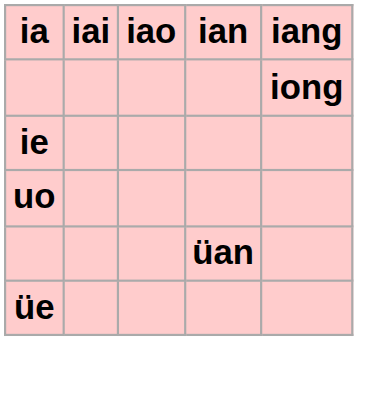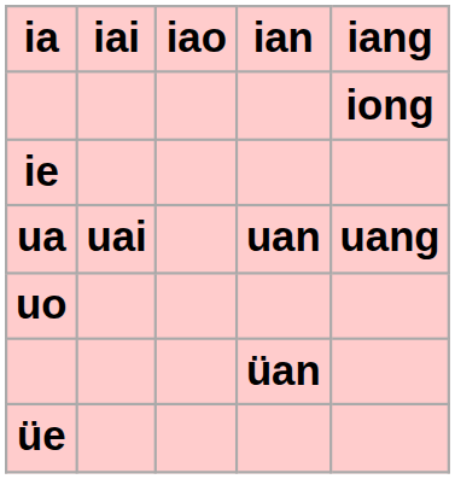+ row: ua | uai | uan | uang
